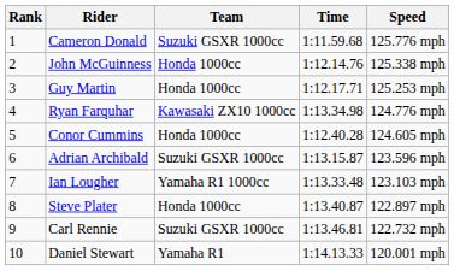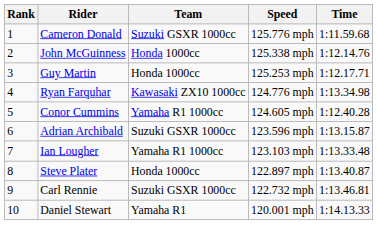columns swapped: Speed <-> Time
Conor Cummins | Team: Honda 1000cc -> Yamaha R1 1000cc
